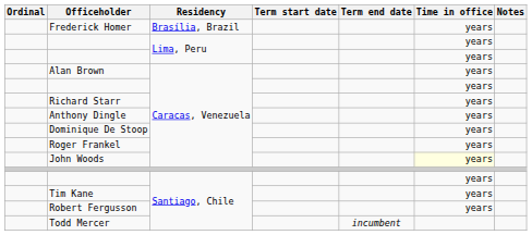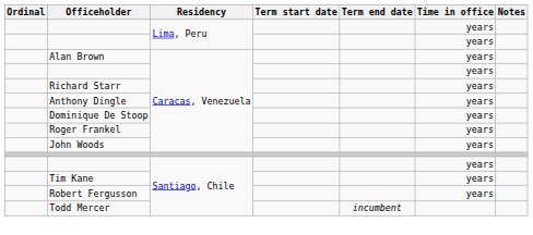- row: Frederick Homer | Brasília, Brazil | years
John Woods | Time in office: lightyellow background -> no background
